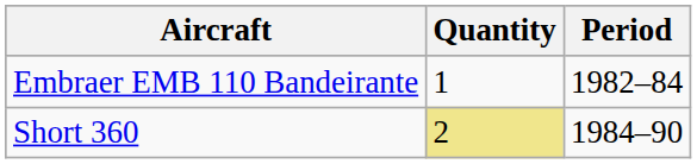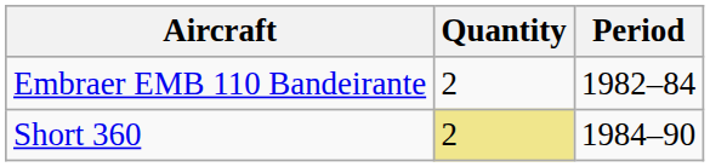Embraer EMB 110 Bandeirante | Quantity: 1 -> 2
